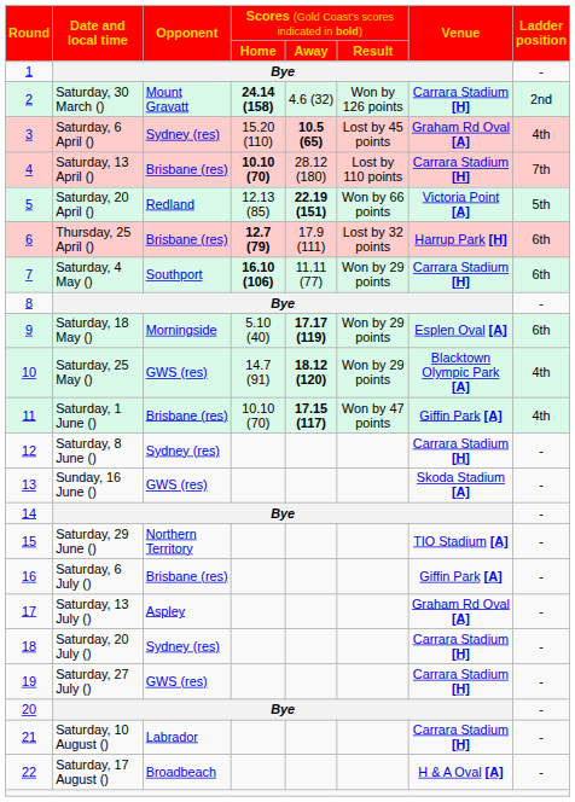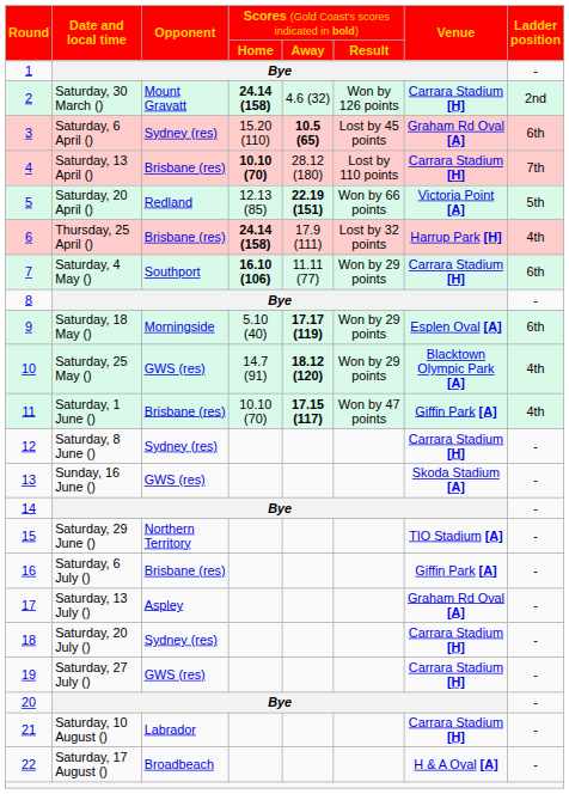3 | column 8: 4th -> 6th
6 | column 4: 12.7 (79) -> 24.14 (158)
6 | column 8: 6th -> 4th
